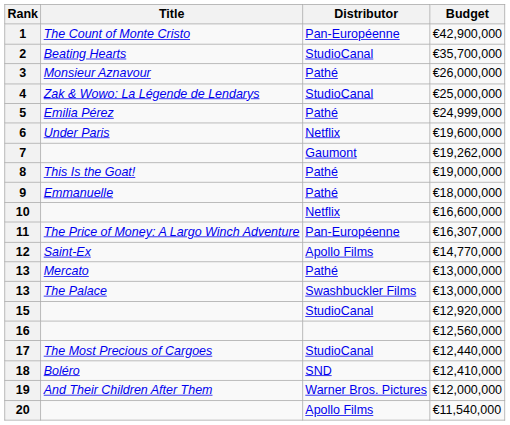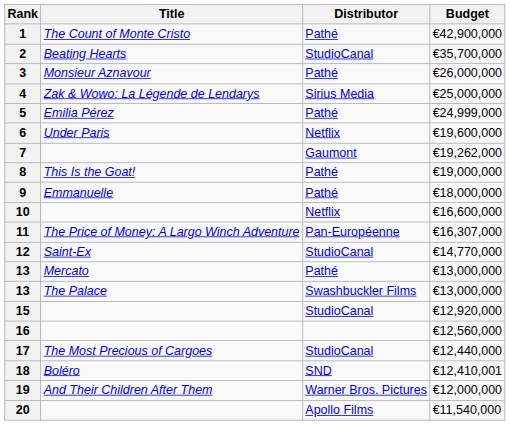1 | Distributor: Pan-Européenne -> Pathé
4 | Distributor: StudioCanal -> Sirius Media
12 | Distributor: Apollo Films -> StudioCanal
18 | Budget: €12,410,000 -> €12,410,001
